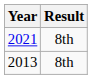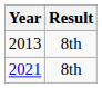rows swapped: 2013 <-> 2021
